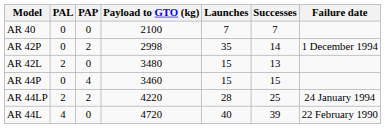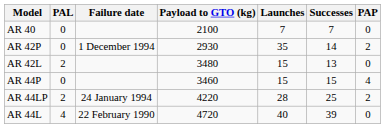columns swapped: PAP <-> Failure date
AR 42P | Payload to GTO (kg): 2998 -> 2930
